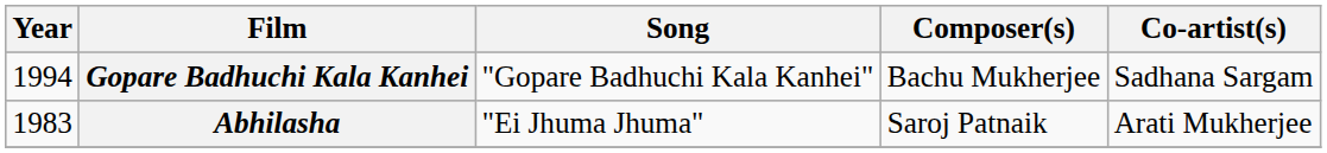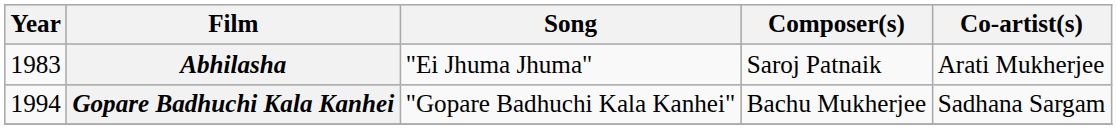rows swapped: Abhilasha <-> Gopare Badhuchi Kala Kanhei
